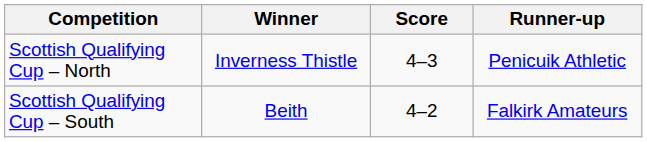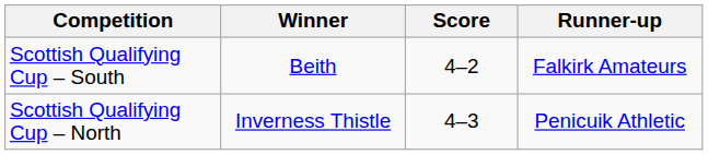rows swapped: Scottish Qualifying Cup – North <-> Scottish Qualifying Cup – South
